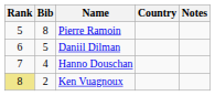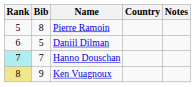Hanno Douschan | Rank: no background -> paleturquoise background
Hanno Douschan | Bib: 4 -> 7
Ken Vuagnoux | Bib: 2 -> 9
